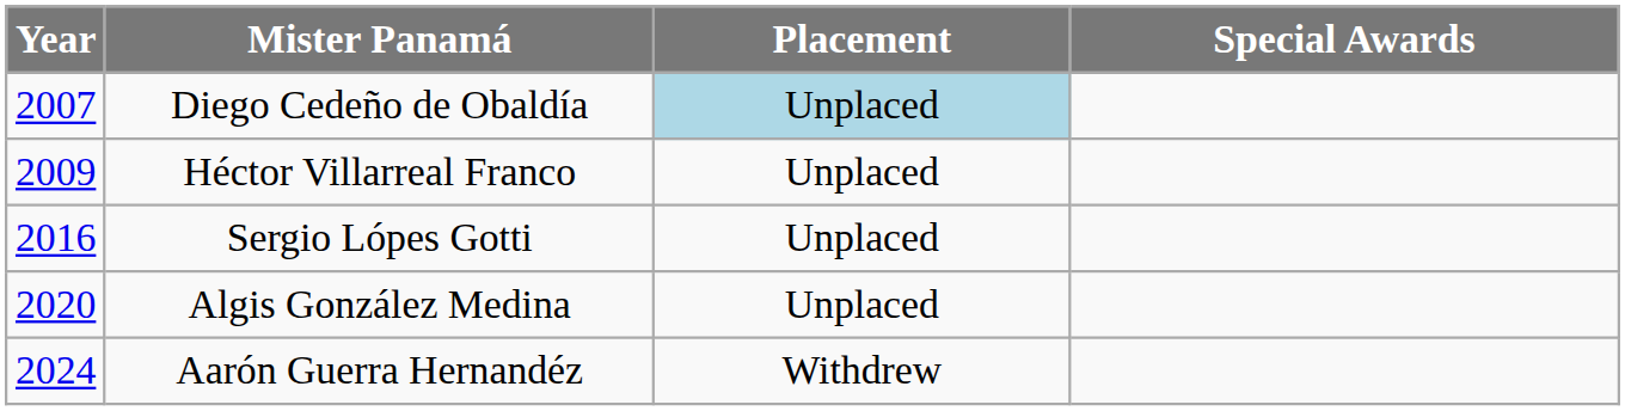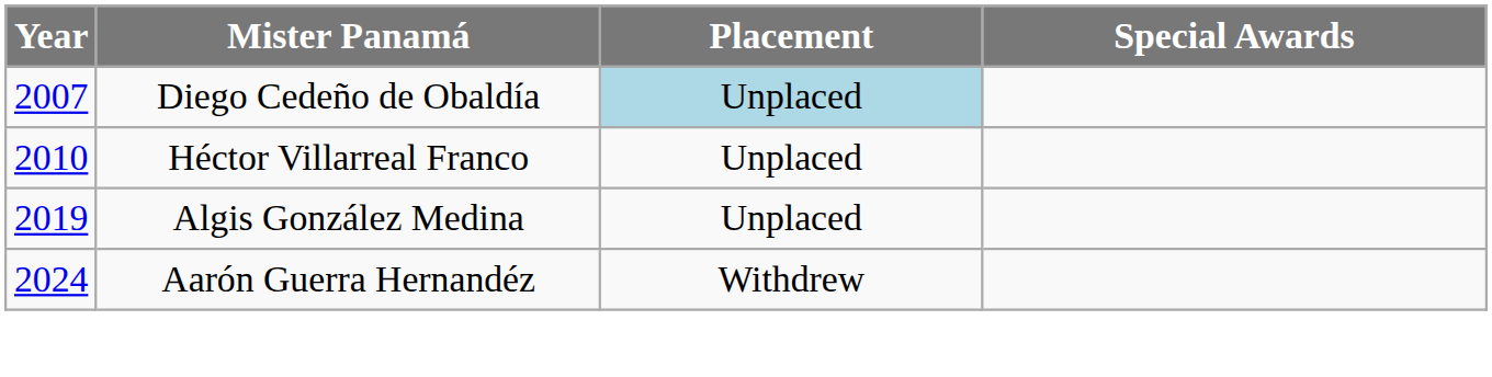Héctor Villarreal Franco | Year: 2009 -> 2010
- row: 2016 | Sergio Lópes Gotti | Unplaced
Algis González Medina | Year: 2020 -> 2019
